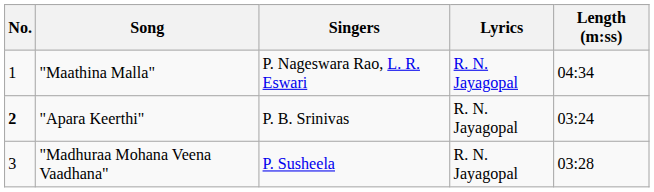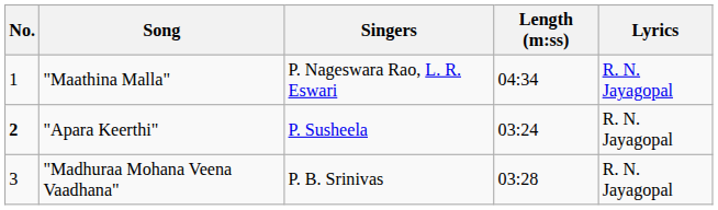columns swapped: Lyrics <-> Length (m:ss)
"Apara Keerthi" | Singers: P. B. Srinivas -> P. Susheela
"Madhuraa Mohana Veena Vaadhana" | Singers: P. Susheela -> P. B. Srinivas
